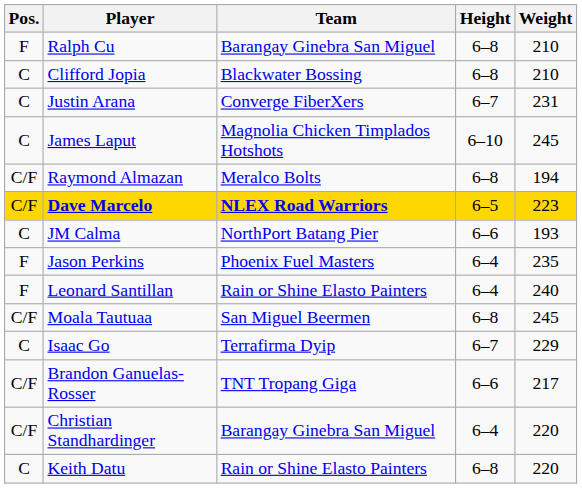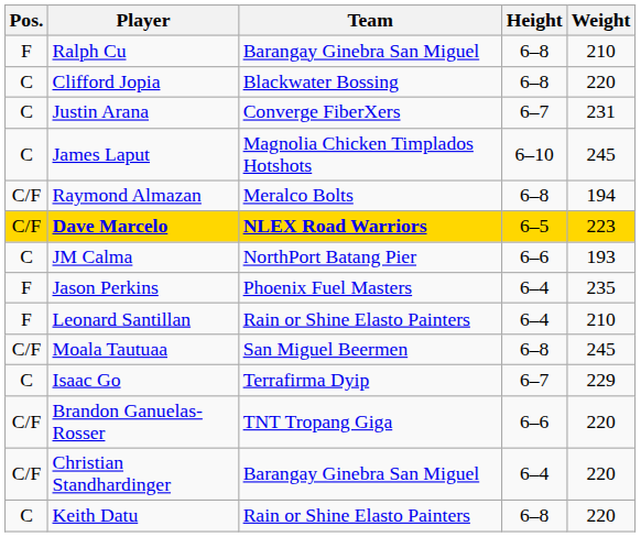Clifford Jopia | Weight: 210 -> 220
Leonard Santillan | Weight: 240 -> 210
Brandon Ganuelas-Rosser | Weight: 217 -> 220
